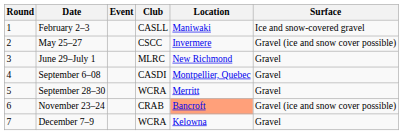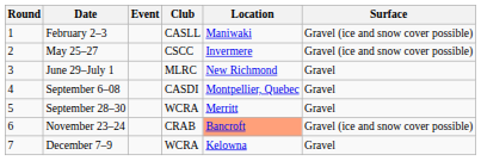February 2–3 | Surface: Ice and snow-covered gravel -> Gravel (ice and snow cover possible)
